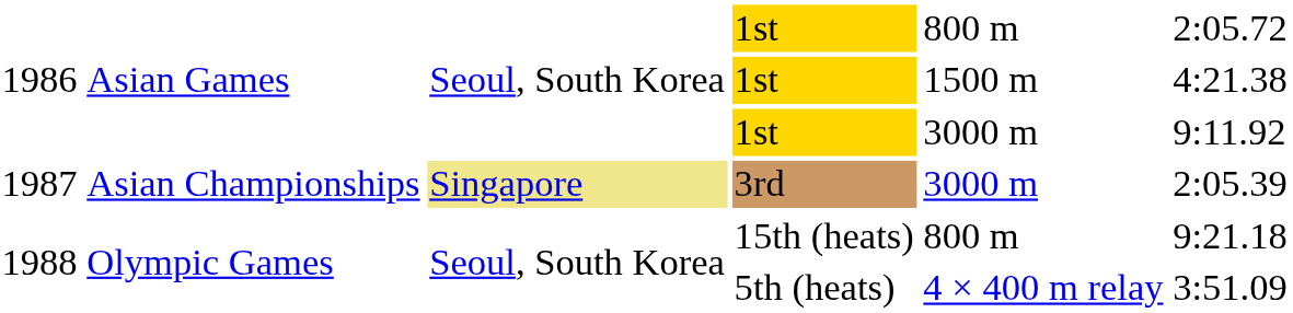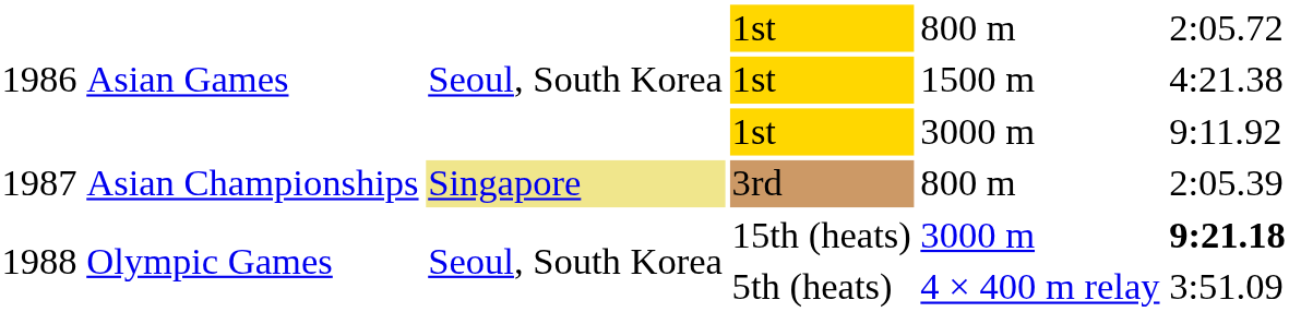3rd | column 5: 3000 m -> 800 m
15th (heats) | column 5: 800 m -> 3000 m
15th (heats) | column 6: normal -> bold
